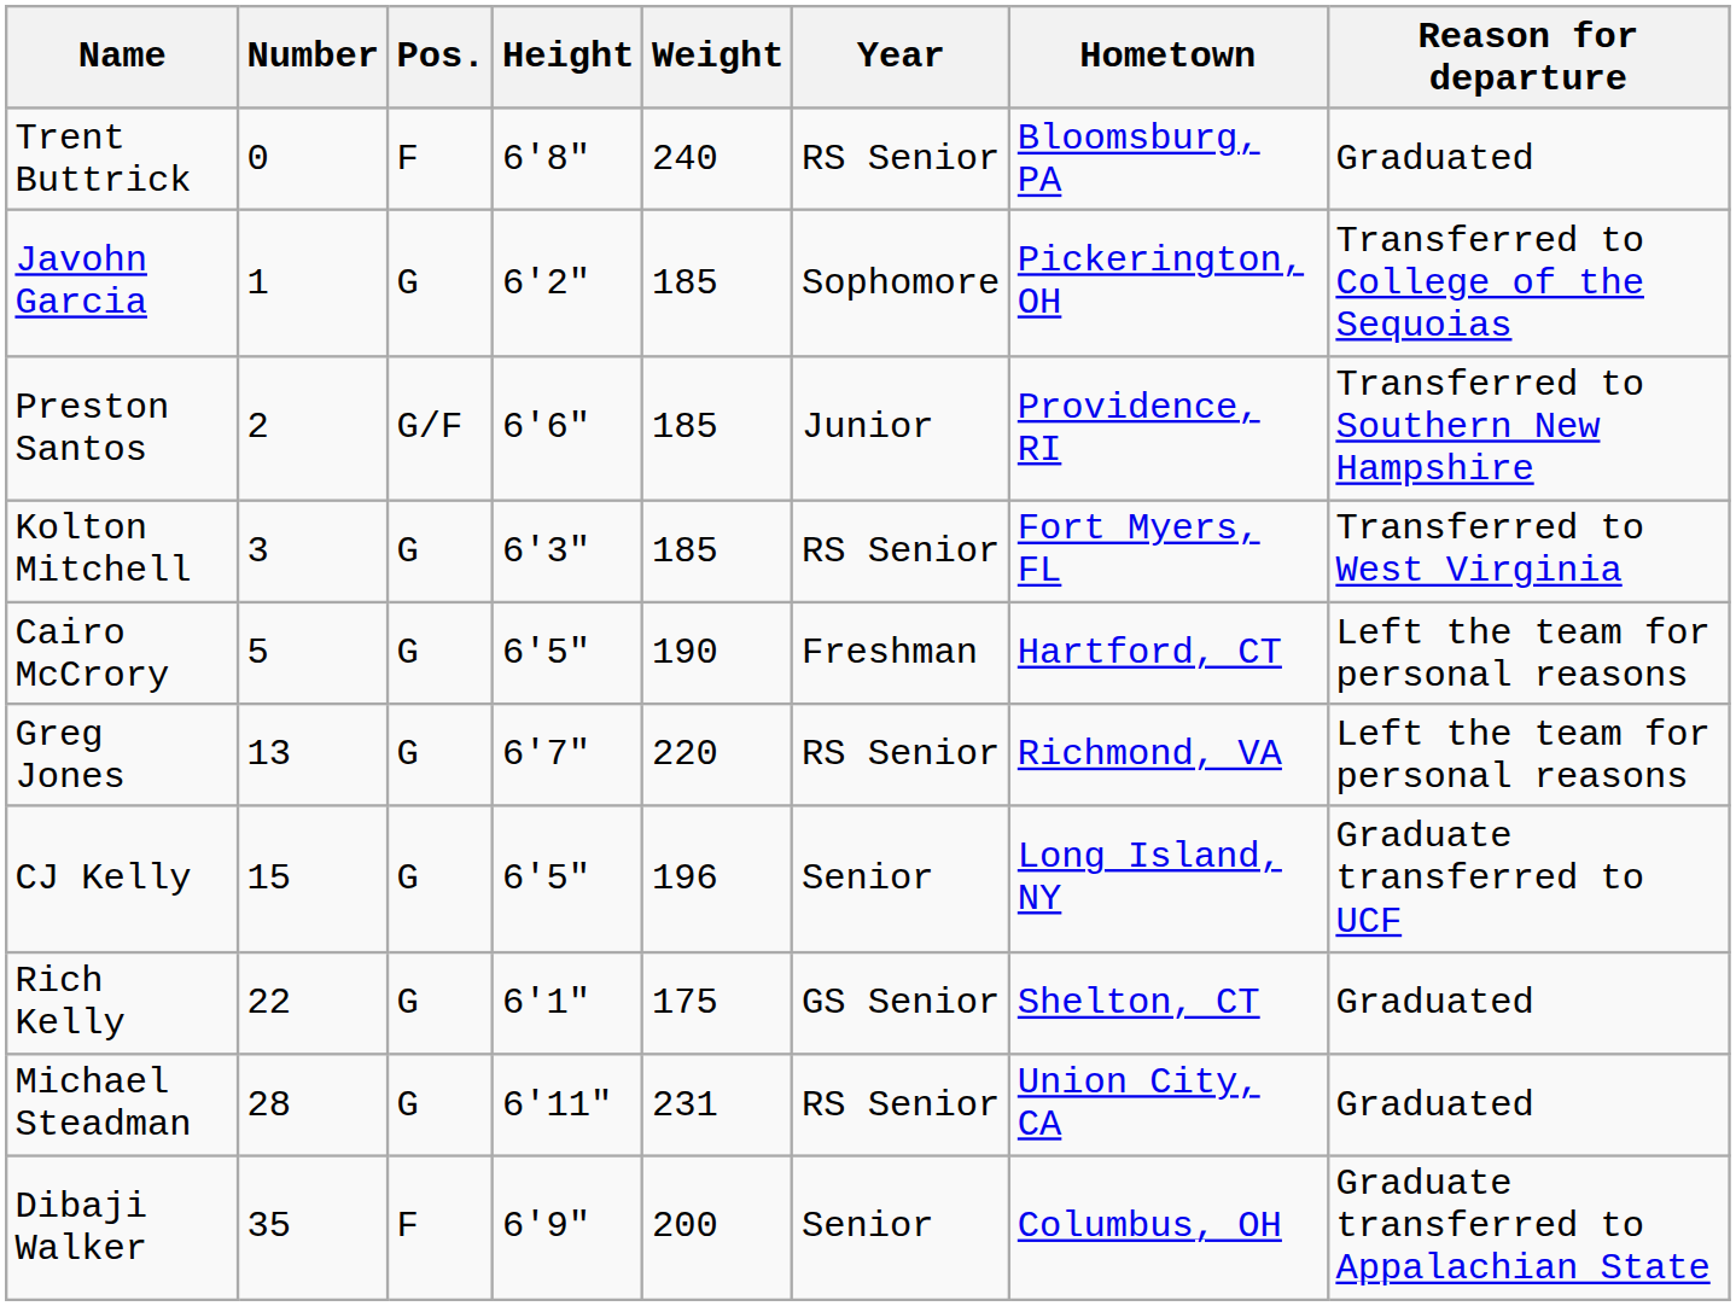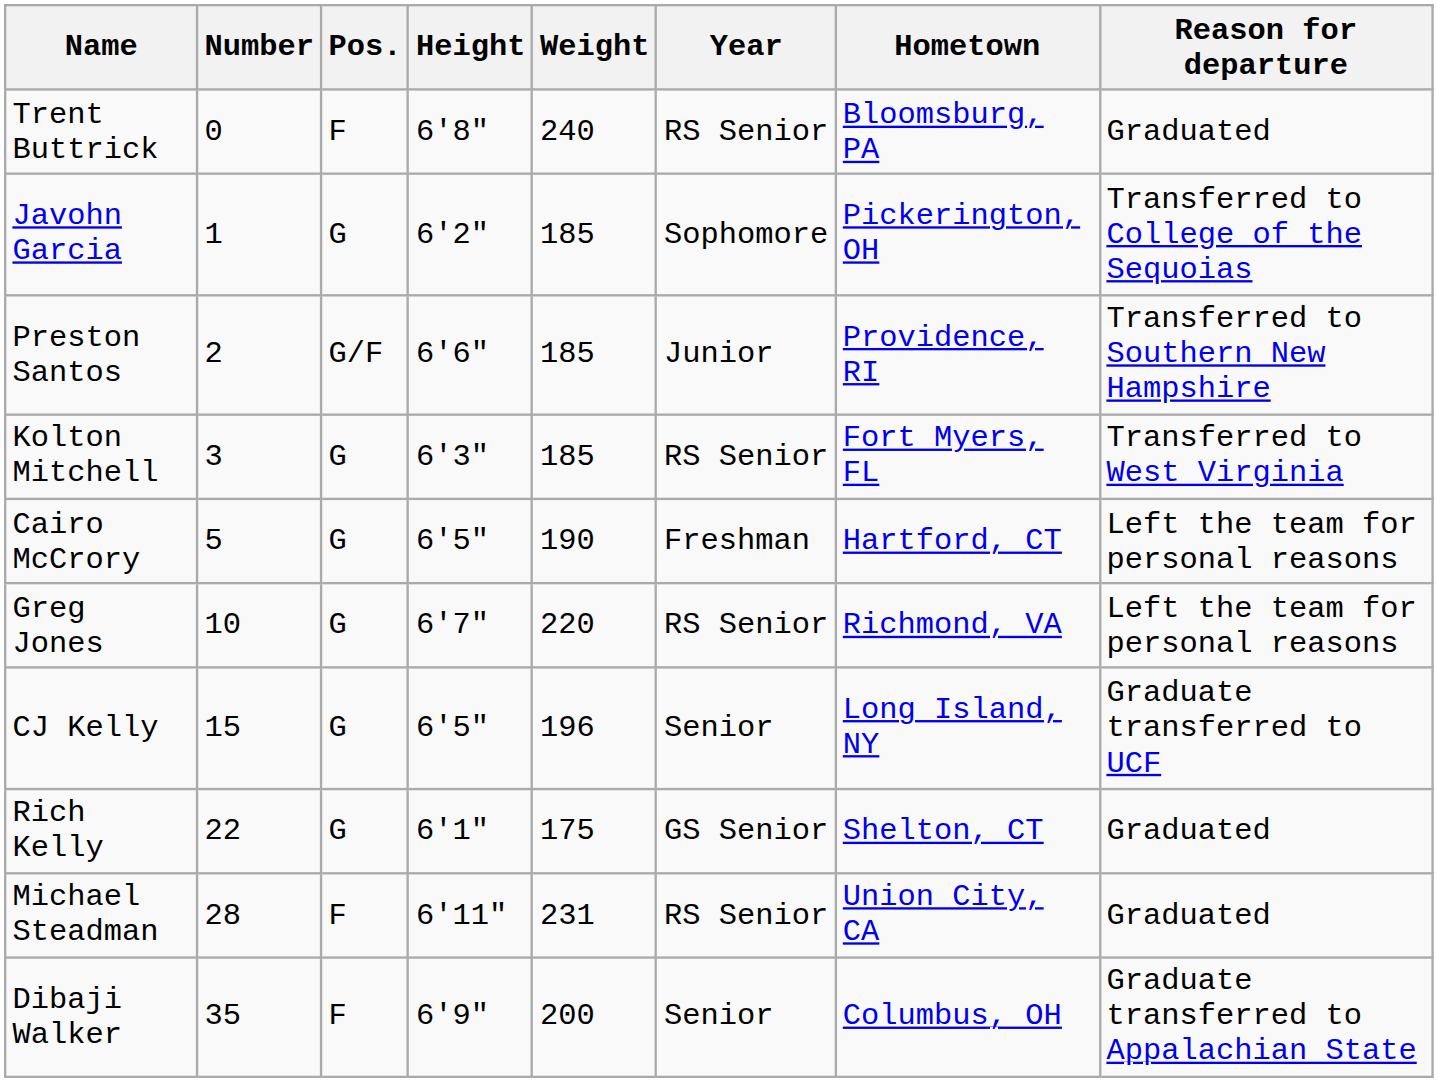Greg Jones | Number: 13 -> 10
Michael Steadman | Pos.: G -> F
